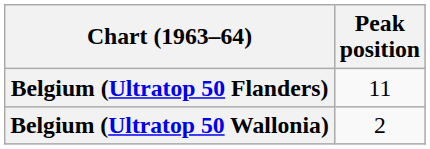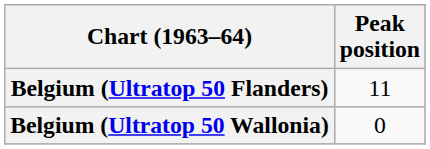Belgium (Ultratop 50 Wallonia) | Peak position: 2 -> 0
